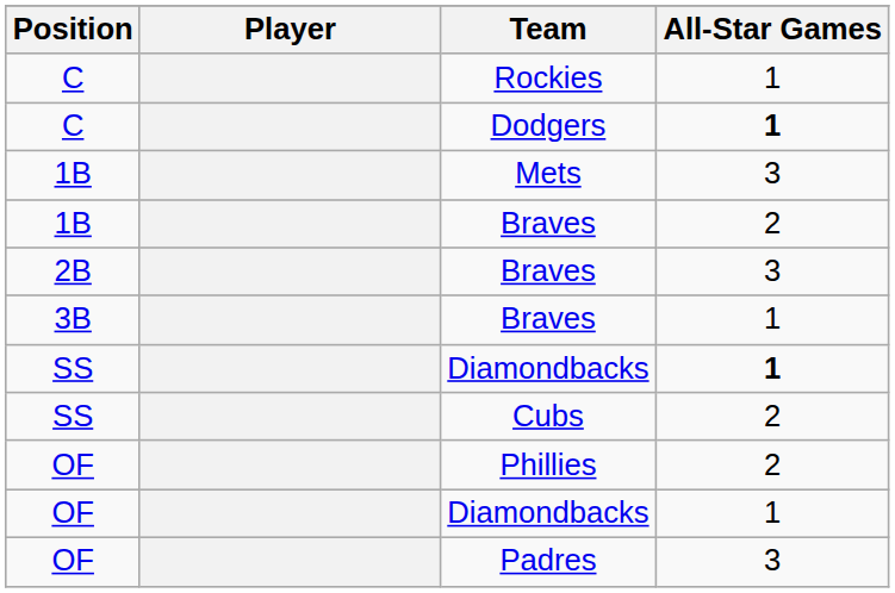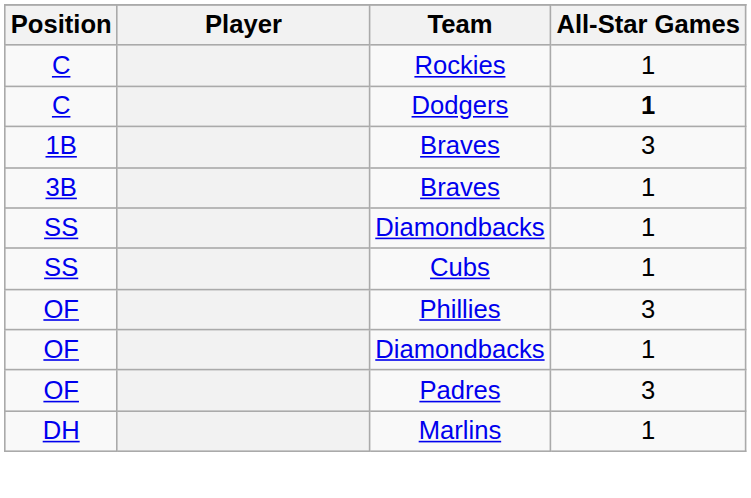- row: 1B | Mets | 3
1B / Braves | All-Star Games: 2 -> 3
- row: 2B | Braves | 3
SS / Diamondbacks | All-Star Games: bold -> normal
Cubs | All-Star Games: 2 -> 1
Phillies | All-Star Games: 2 -> 3
+ row: DH | Marlins | 1
